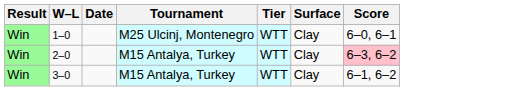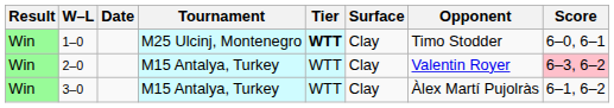+ column: Opponent | Timo Stodder | Valentin Royer | Àlex Martí Pujolràs
1–0 | Tier: normal -> bold
